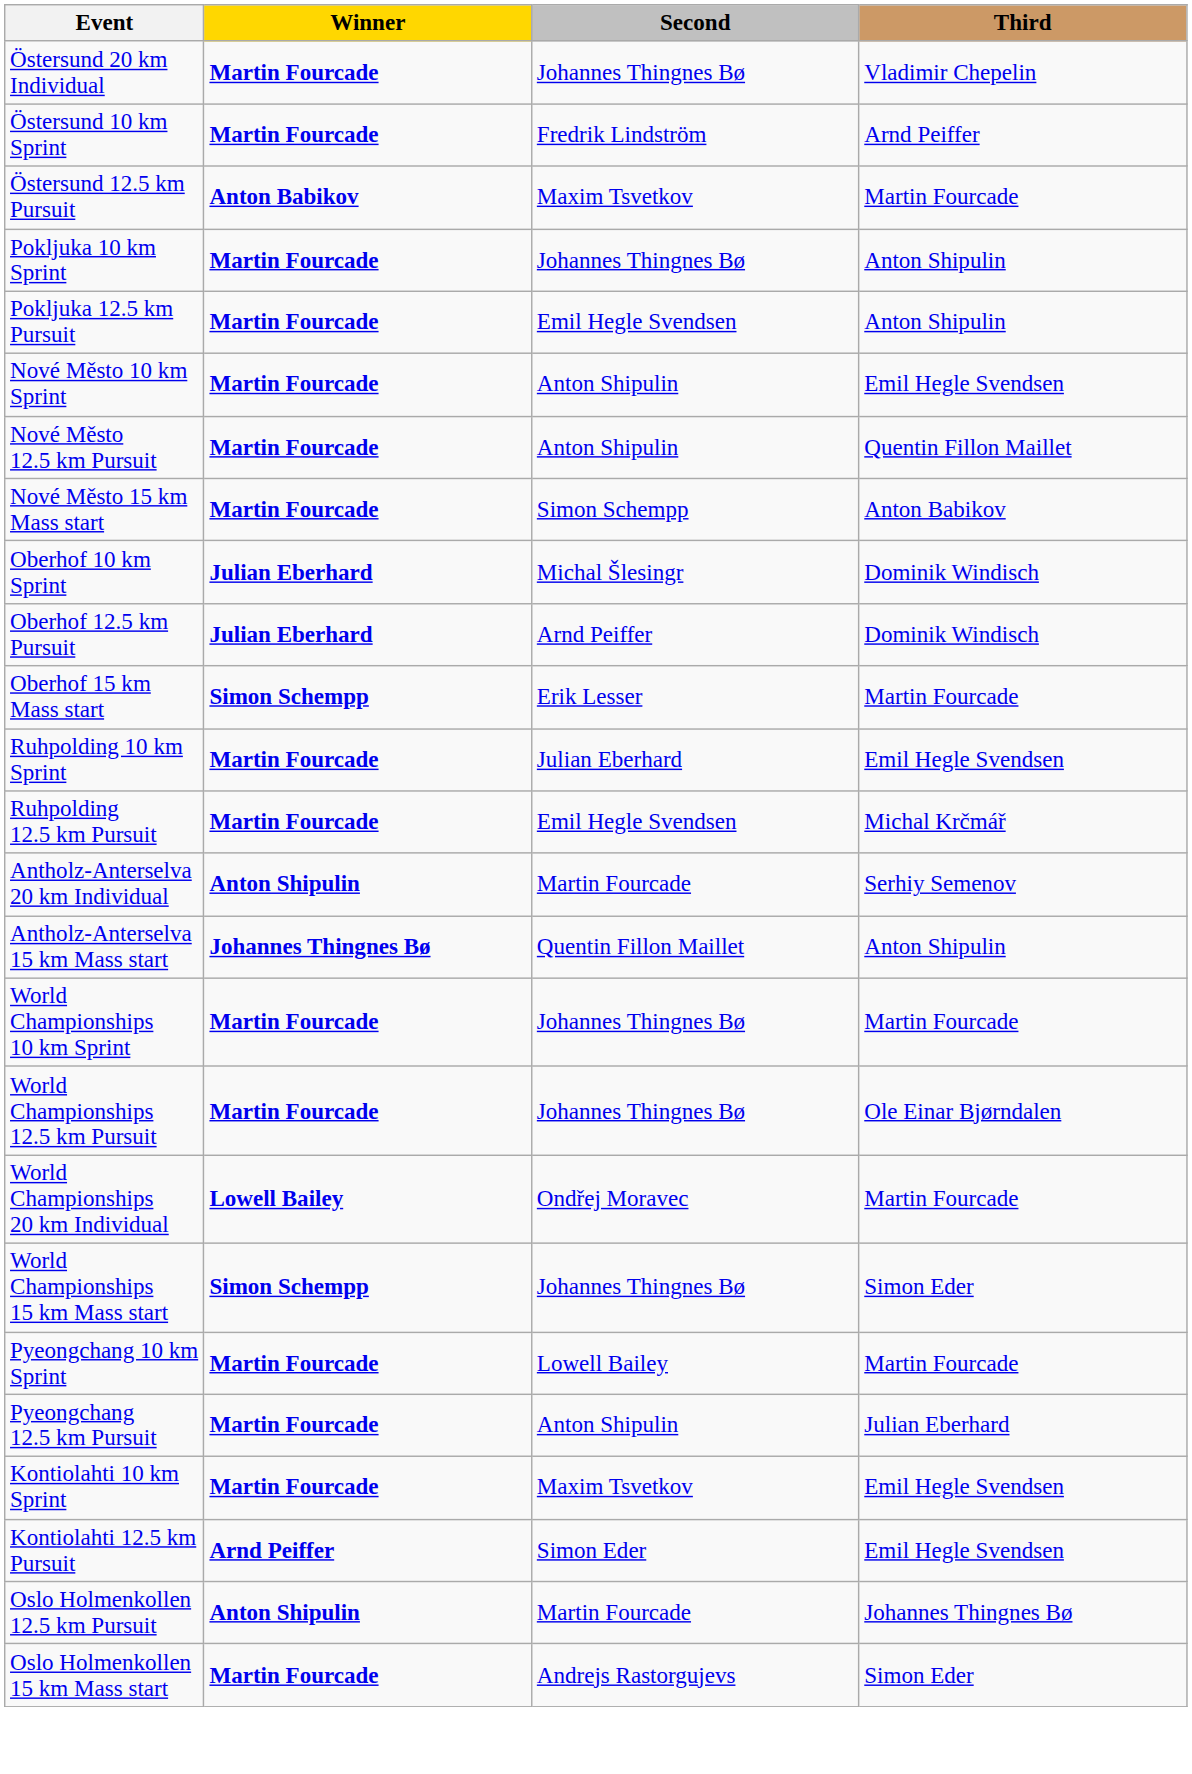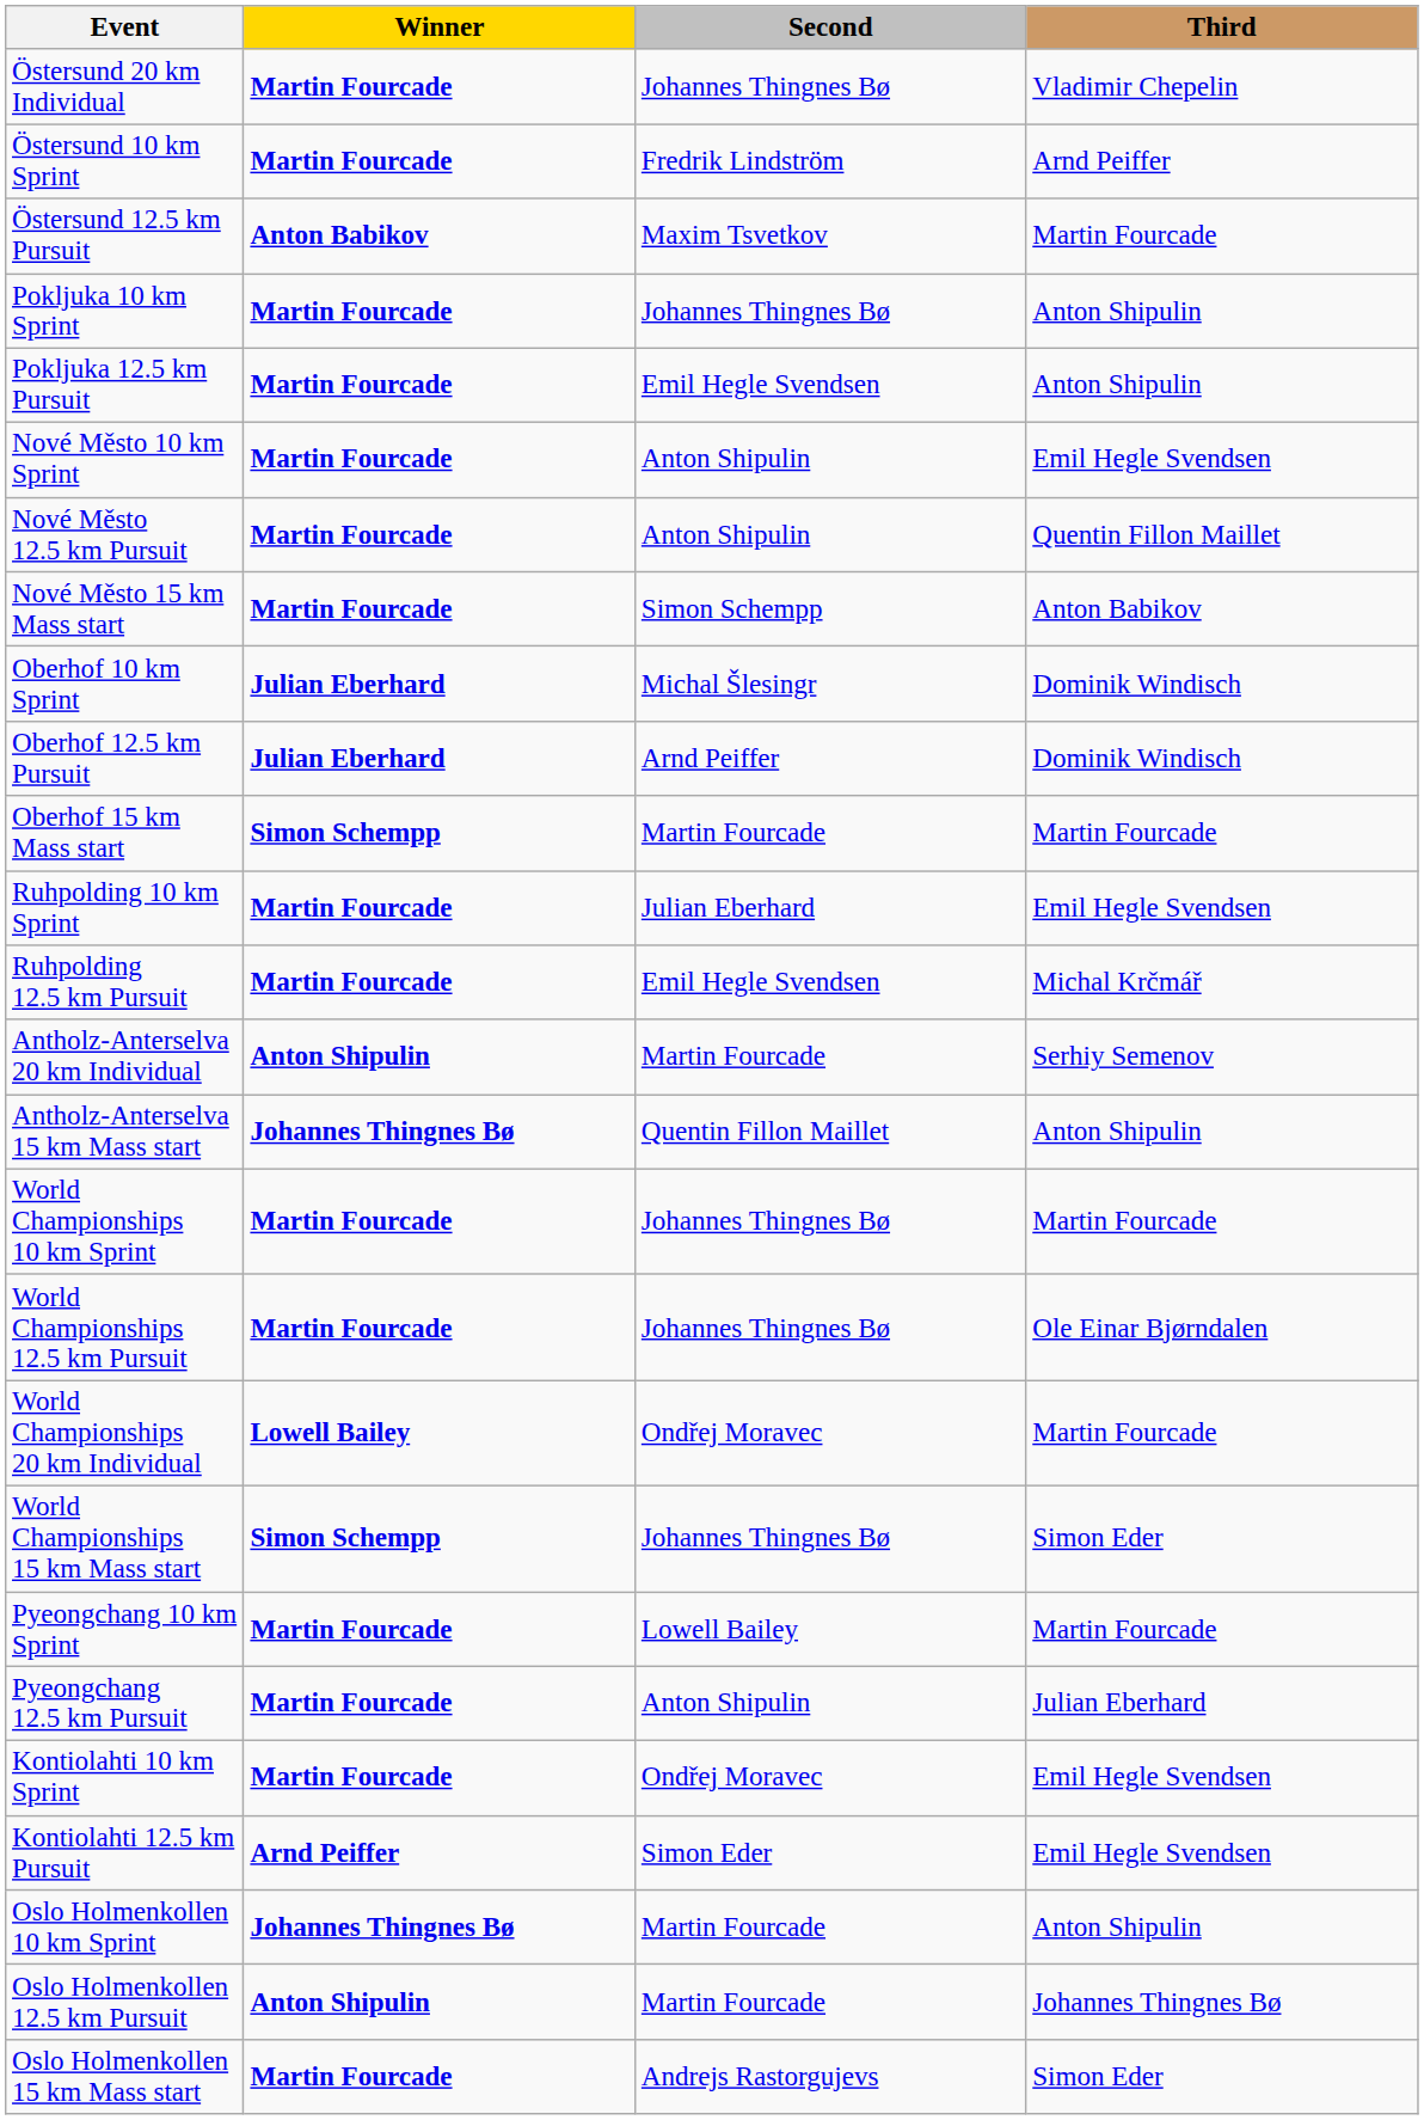Oberhof 15 km Mass start | Second: Erik Lesser -> Martin Fourcade
Kontiolahti 10 km Sprint | Second: Maxim Tsvetkov -> Ondřej Moravec
+ row: Oslo Holmenkollen 10 km Sprint | Johannes Thingnes Bø | Martin Fourcade | Anton Shipulin
